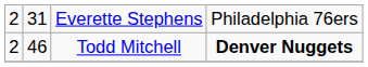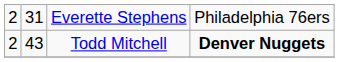Todd Mitchell | column 2: 46 -> 43
